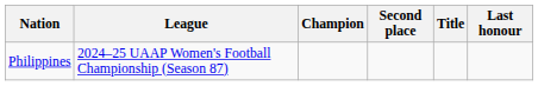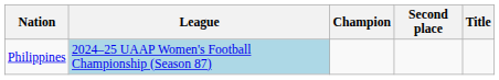- column: Last honour
Philippines | League: no background -> lightblue background
